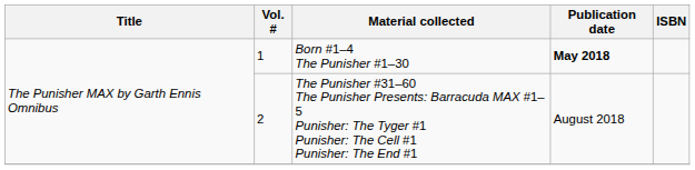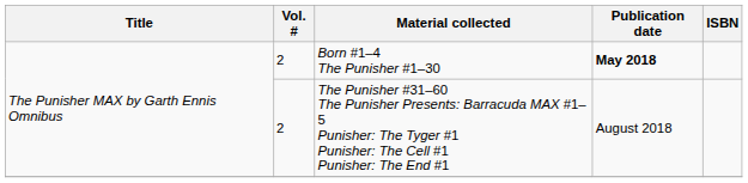Born #1–4 The Punisher #1–30 | Vol. #: 1 -> 2
